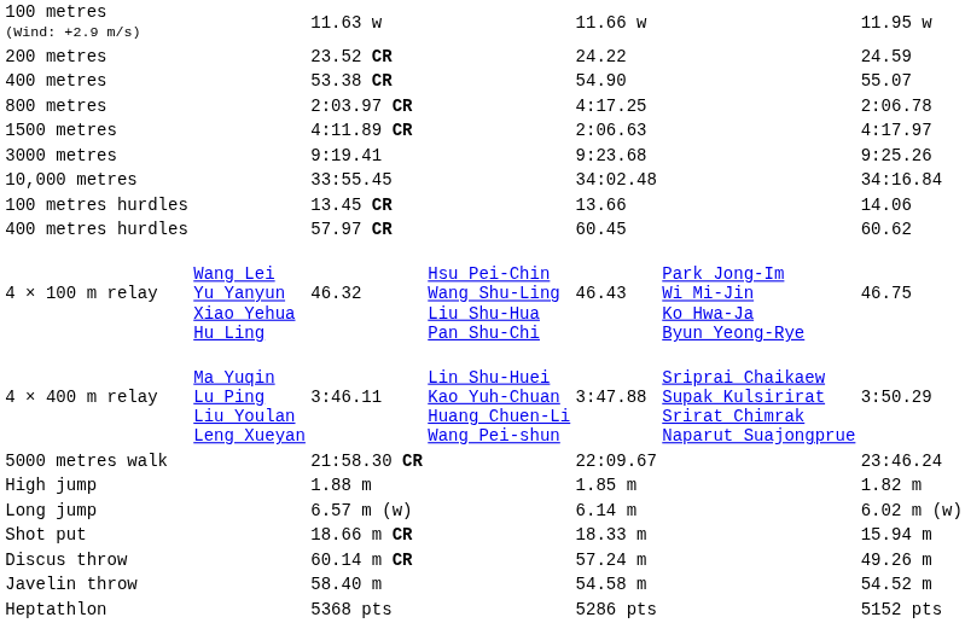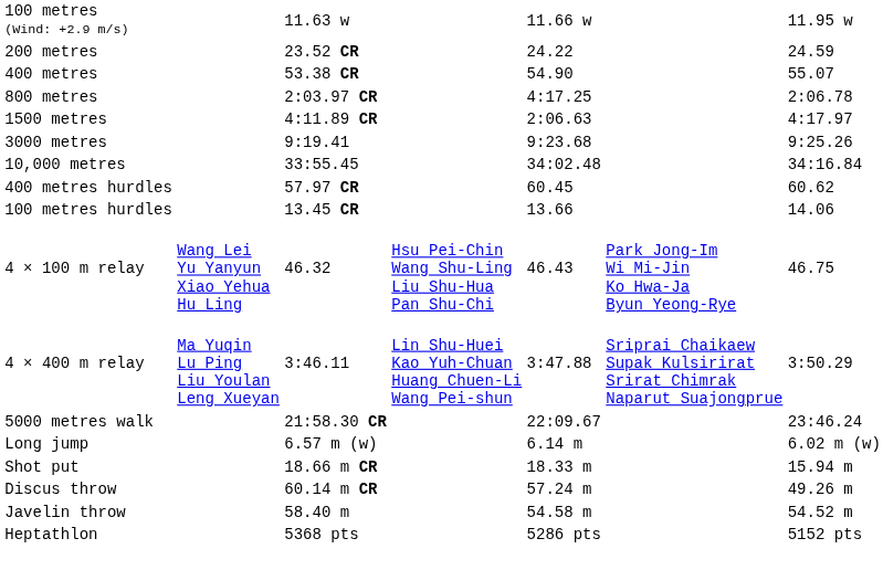rows swapped: 100 metres hurdles <-> 400 metres hurdles
- row: High jump | 1.88 m | 1.85 m | 1.82 m
